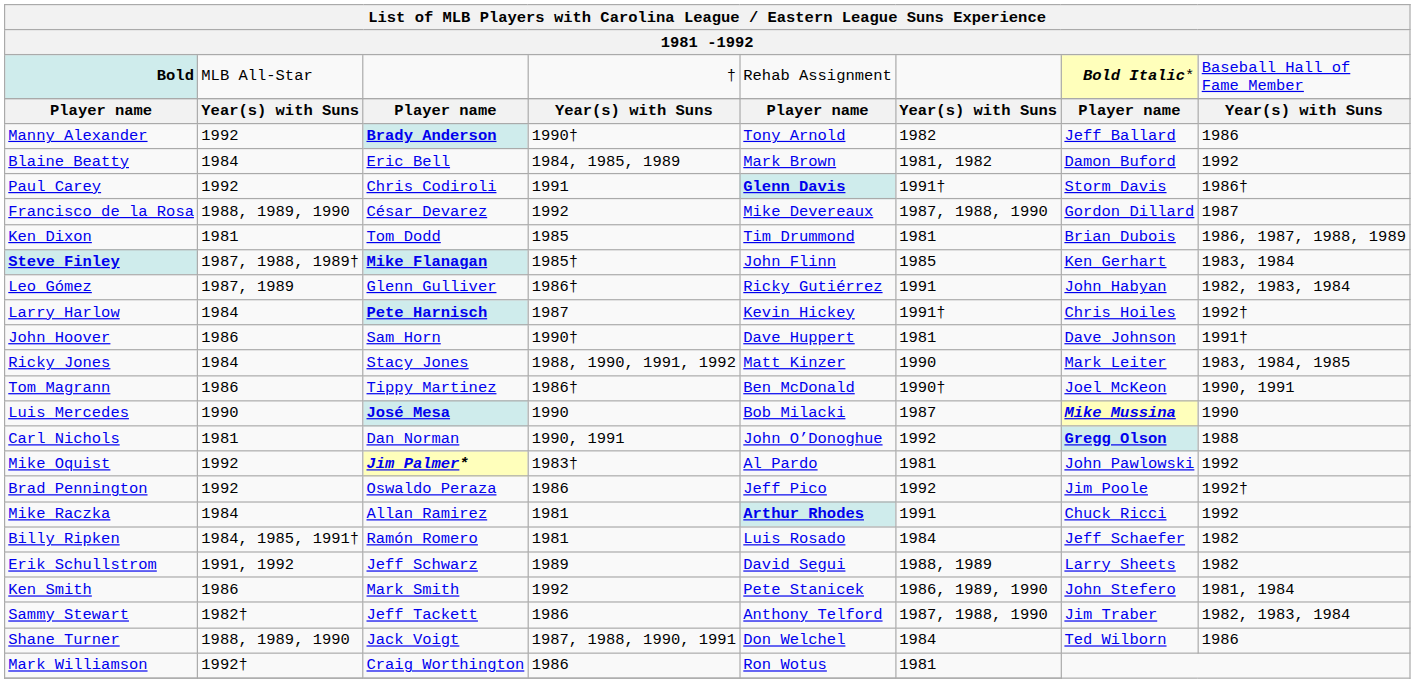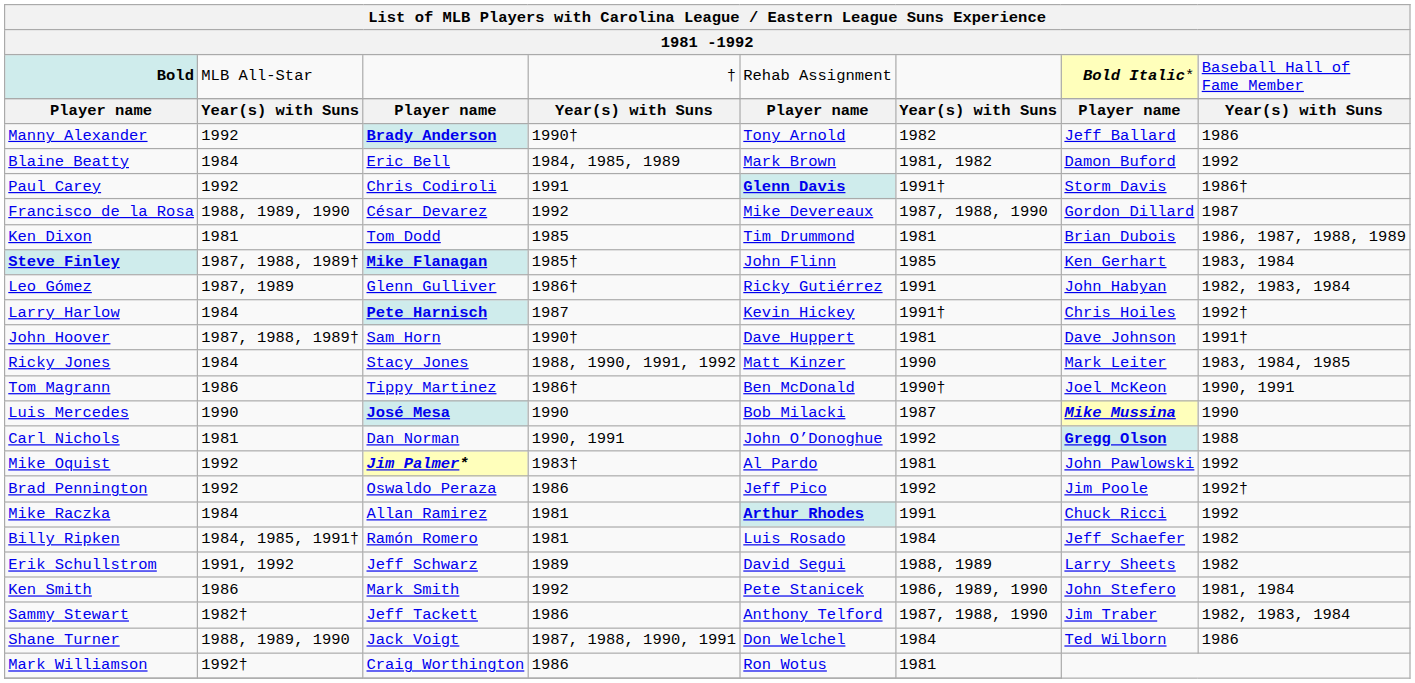John Hoover | column 2: 1986 -> 1987, 1988, 1989†
